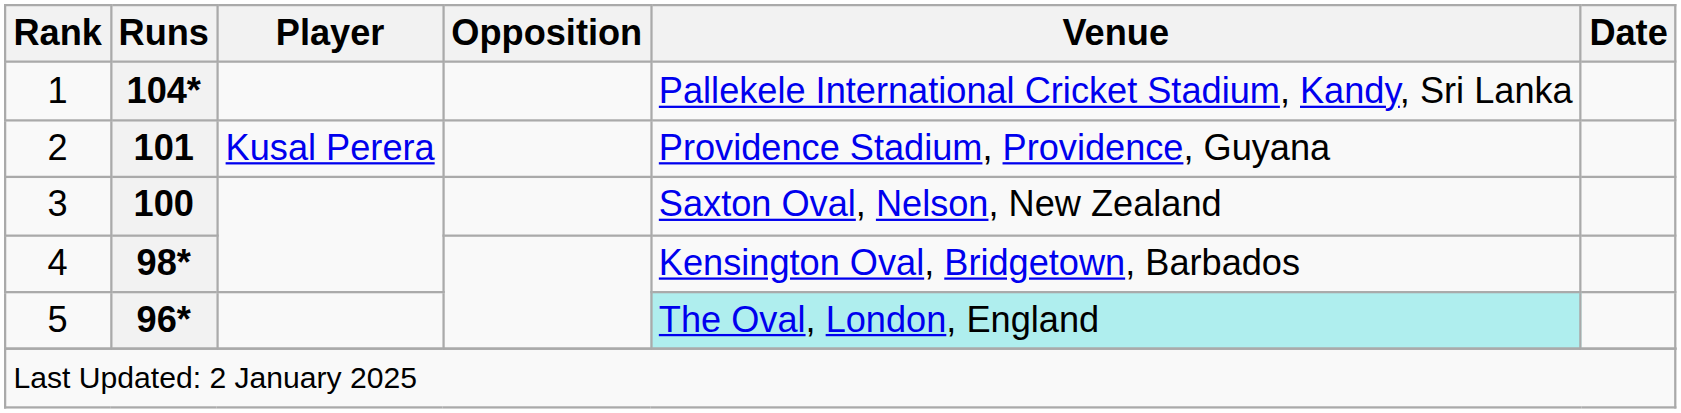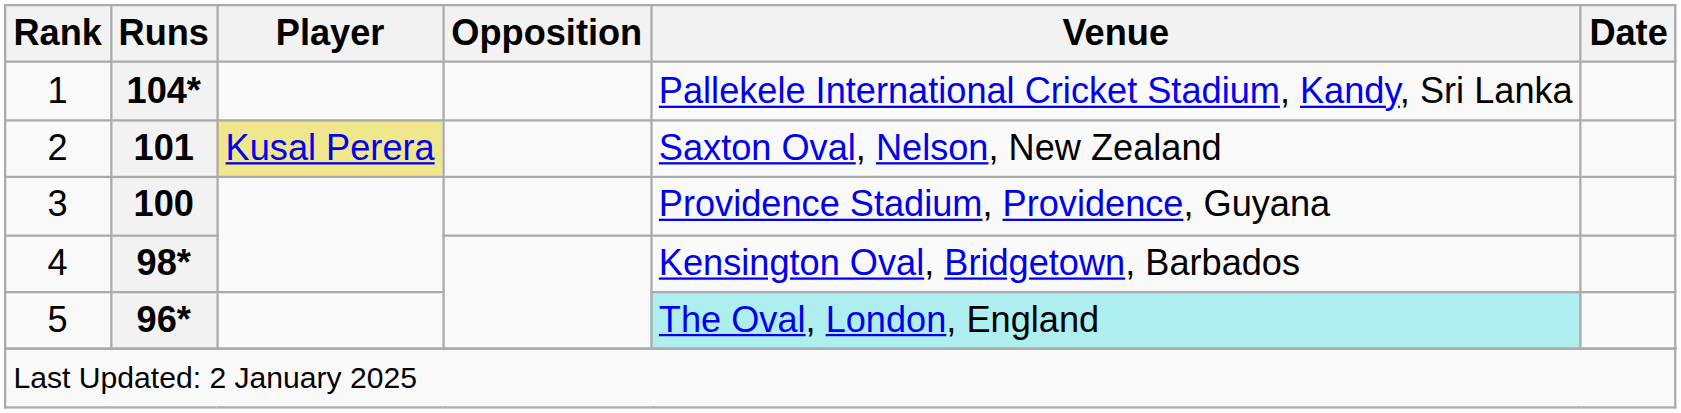2 | Player: no background -> khaki background
2 | Venue: Providence Stadium, Providence, Guyana -> Saxton Oval, Nelson, New Zealand
3 | Venue: Saxton Oval, Nelson, New Zealand -> Providence Stadium, Providence, Guyana
